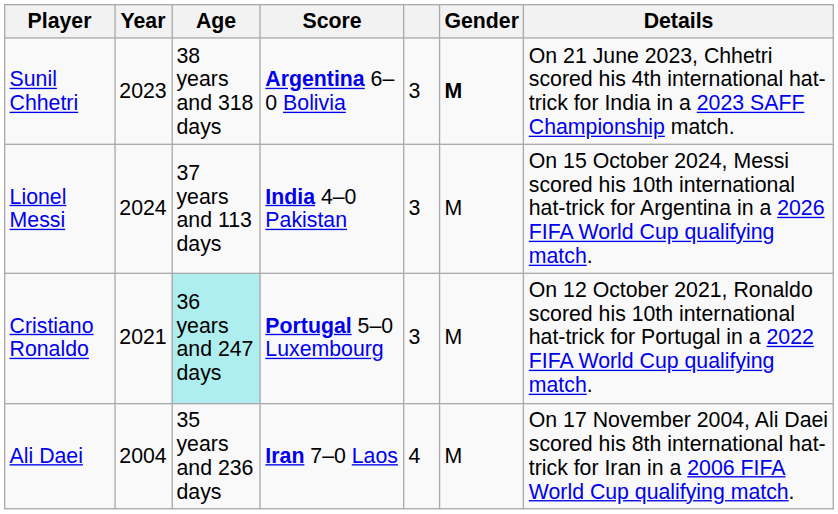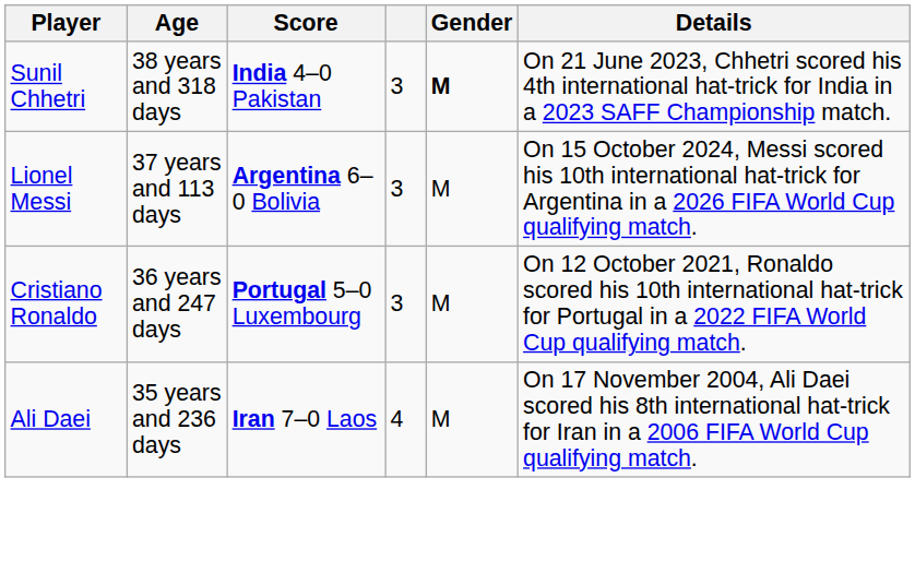- column: Year | 2023 | 2024 | 2021 | 2004
Sunil Chhetri | Score: Argentina 6–0 Bolivia -> India 4–0 Pakistan
Lionel Messi | Score: India 4–0 Pakistan -> Argentina 6–0 Bolivia
Cristiano Ronaldo | Age: paleturquoise background -> no background
